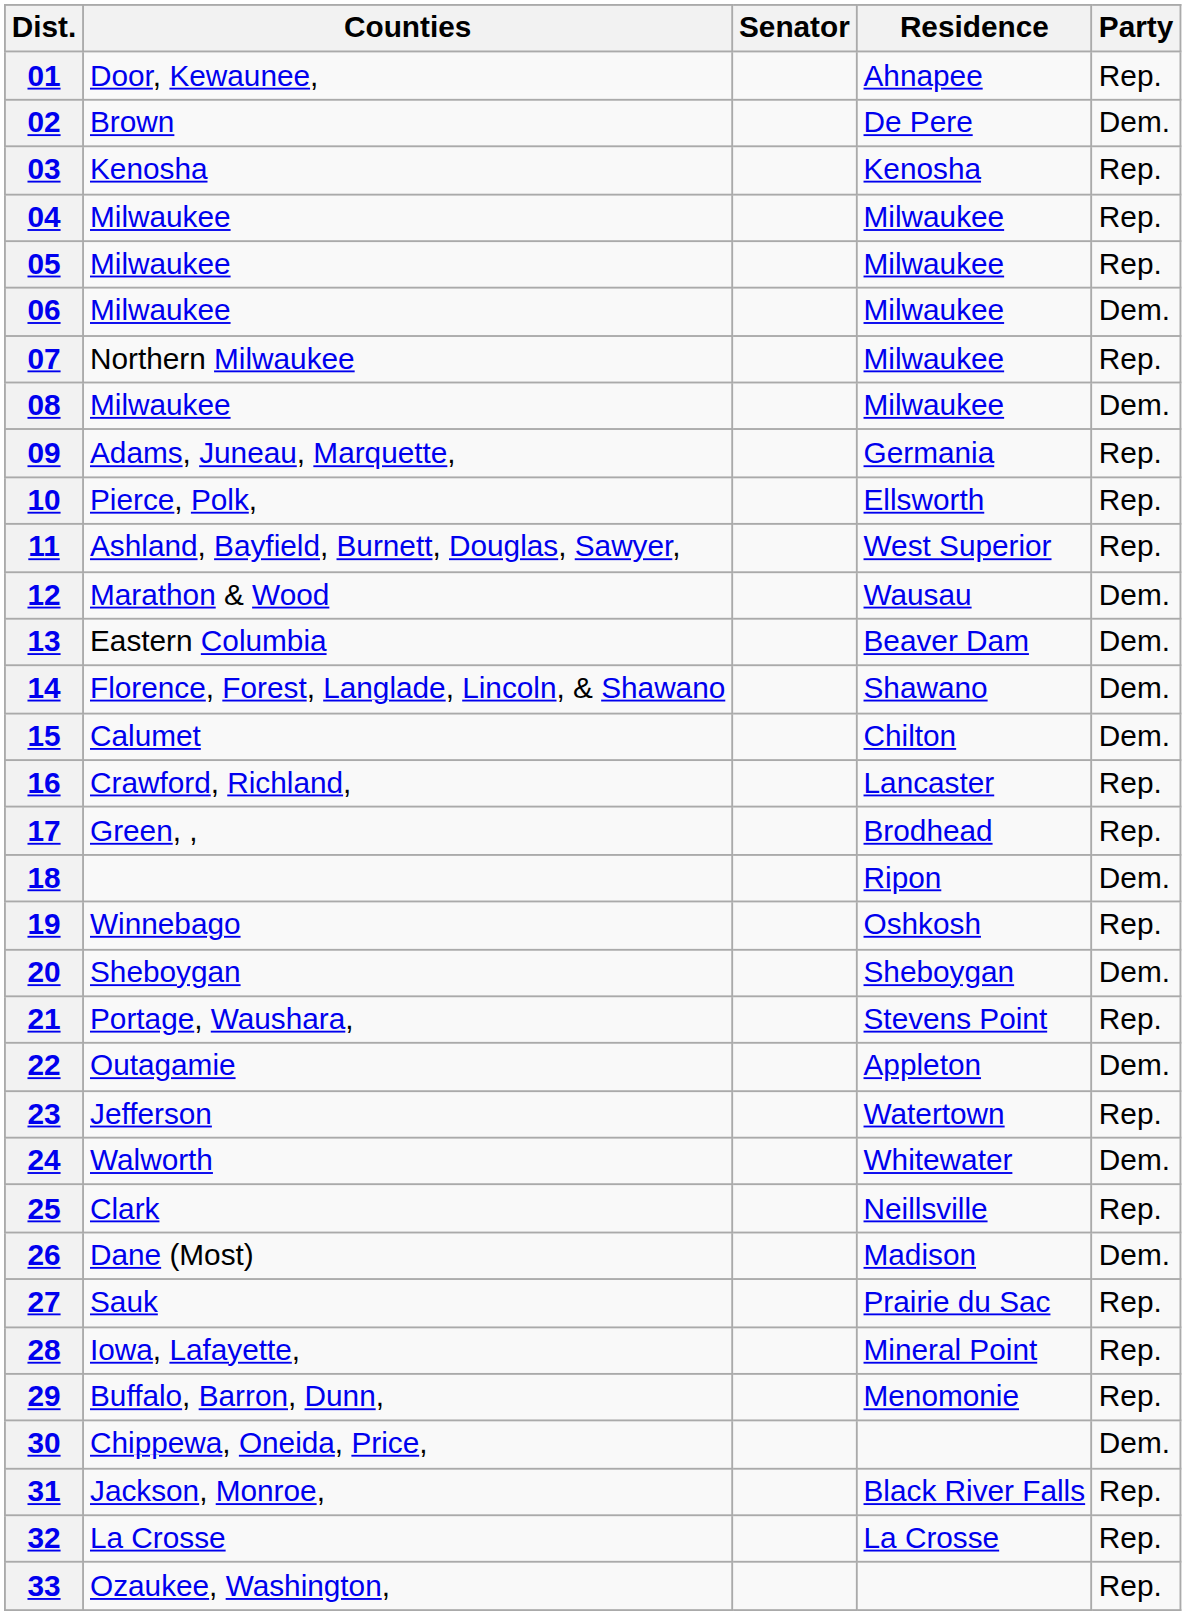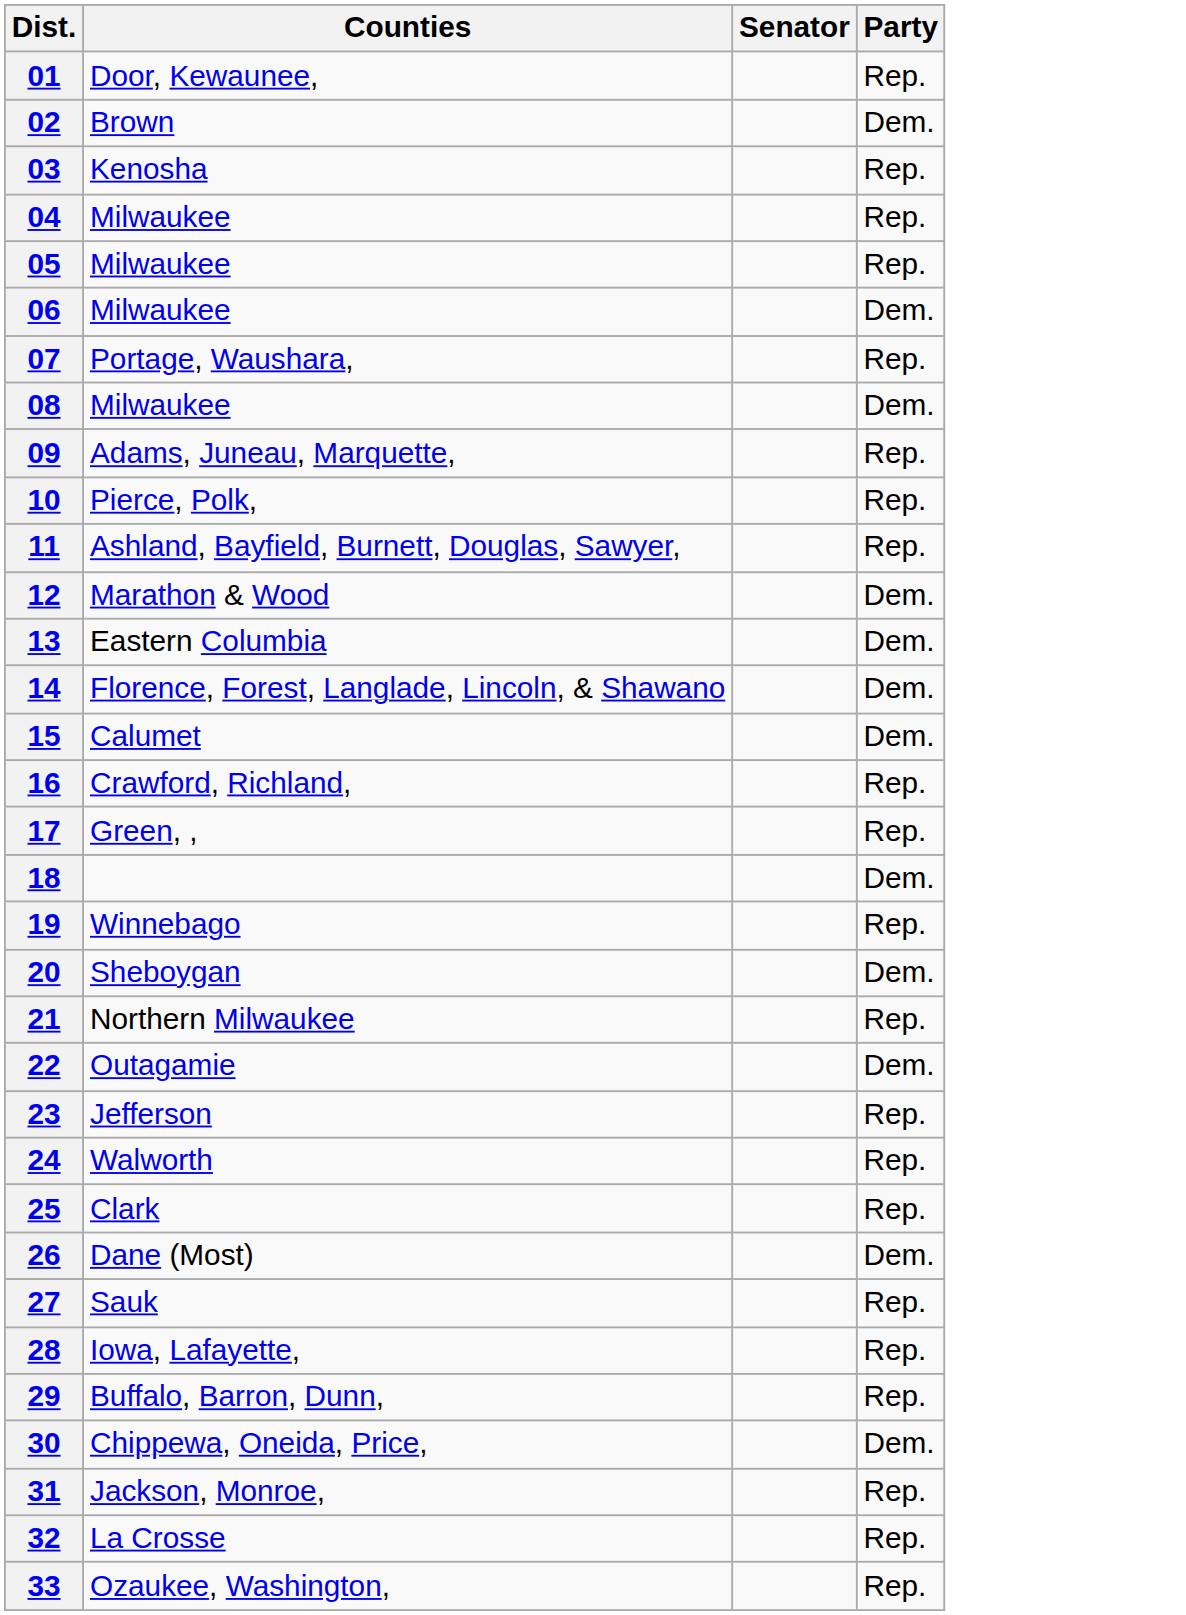- column: Residence | Ahnapee | De Pere | Kenosha | Milwaukee | Milwaukee | Milwaukee | Milwaukee | Milwaukee | Germania | Ellsworth | West Superior | Wausau | Beaver Dam | Shawano | Chilton | Lancaster | Brodhead | Ripon | Oshkosh | Sheboygan | Stevens Point | Appleton | Watertown | Whitewater | Neillsville | Madison | Prairie du Sac | Mineral Point | Menomonie | Black River Falls | La Crosse
07 | Counties: Northern Milwaukee -> Portage, Waushara,
21 | Counties: Portage, Waushara, -> Northern Milwaukee
24 | Party: Dem. -> Rep.
